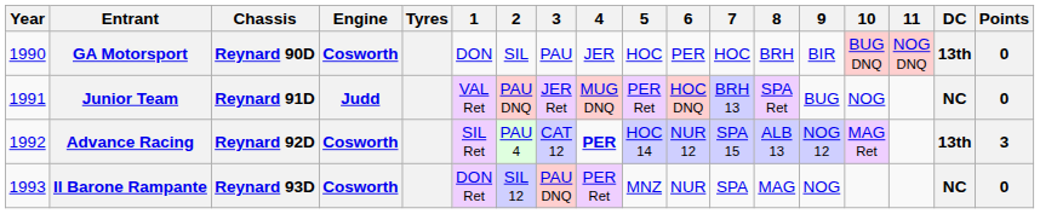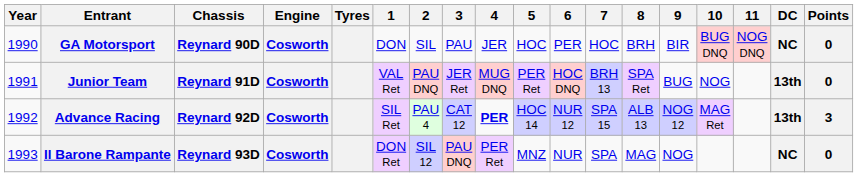GA Motorsport | DC: 13th -> NC
Junior Team | Engine: Judd -> Cosworth
Junior Team | DC: NC -> 13th
